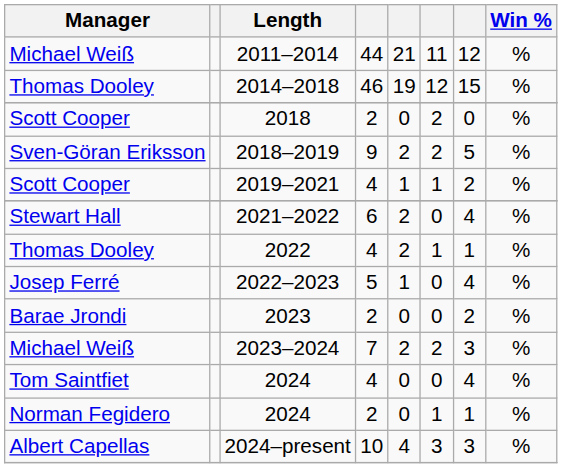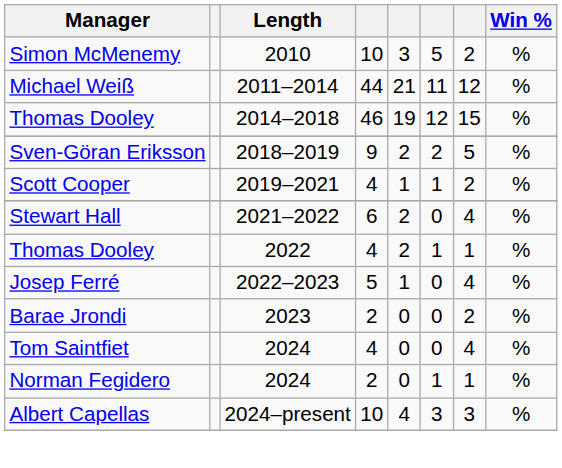+ row: Simon McMenemy | 2010 | 10 | 3 | 5 | 2 | %
- row: Scott Cooper | 2018 | 2 | 0 | 2 | 0 | %
- row: Michael Weiß | 2023–2024 | 7 | 2 | 2 | 3 | %
